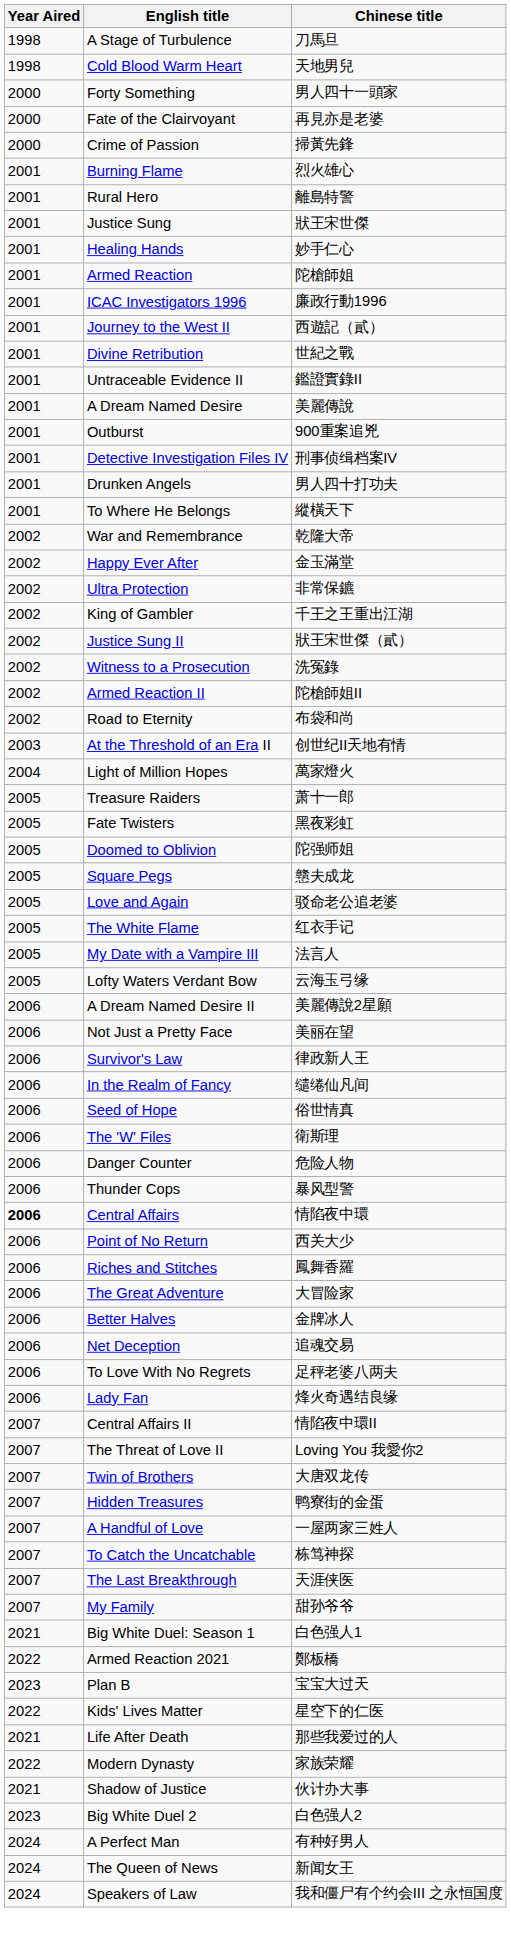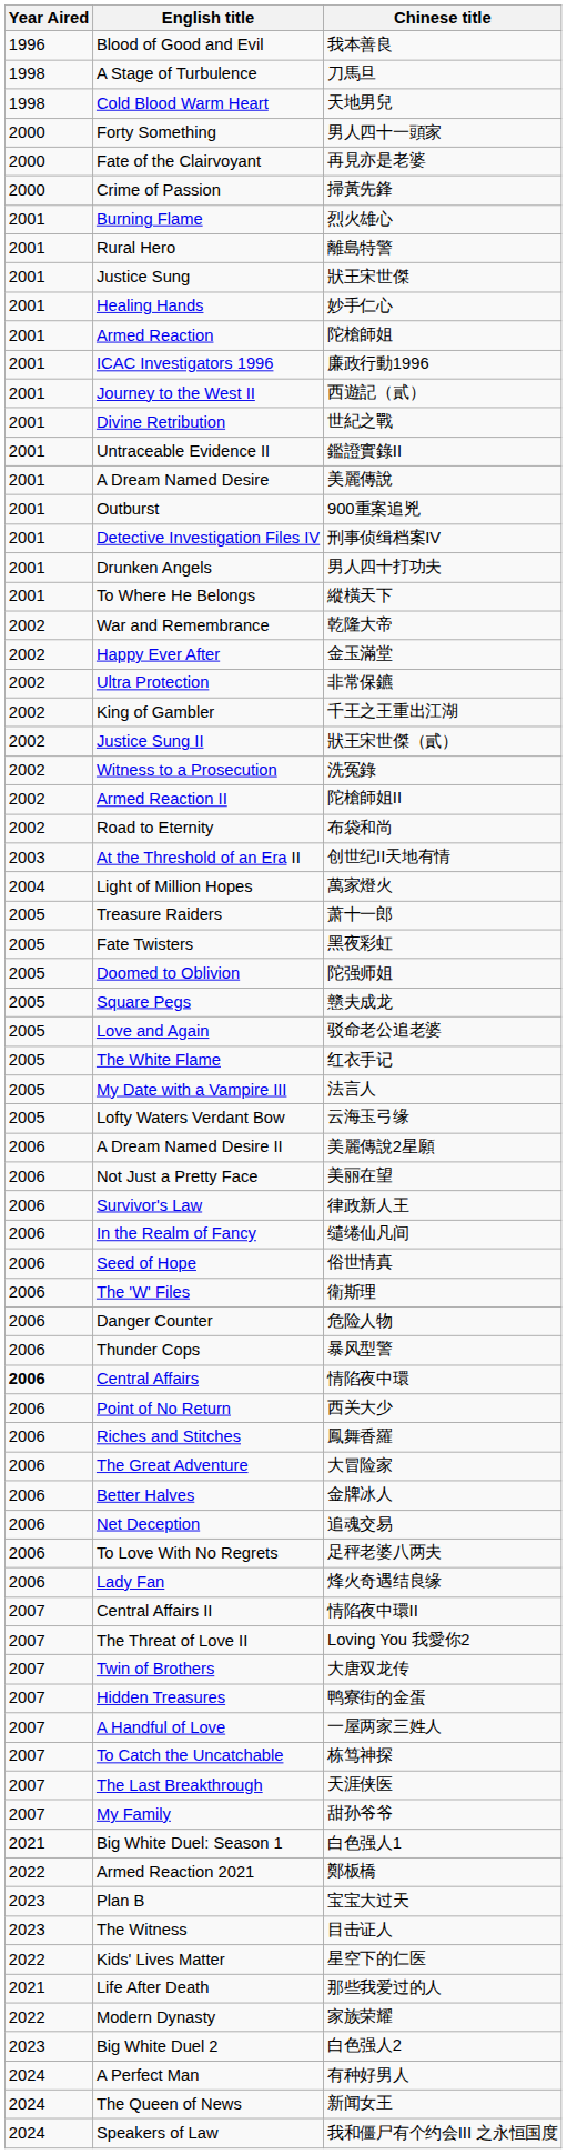+ row: 1996 | Blood of Good and Evil | 我本善良
+ row: 2023 | The Witness | 目击证人
- row: 2021 | Shadow of Justice | 伙计办大事
